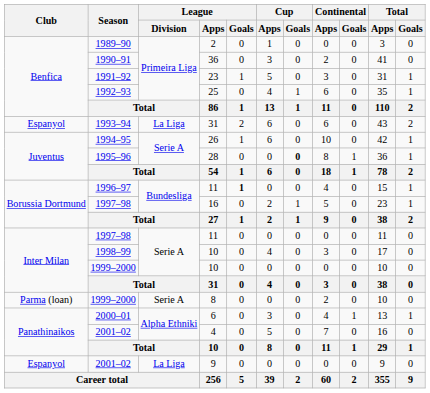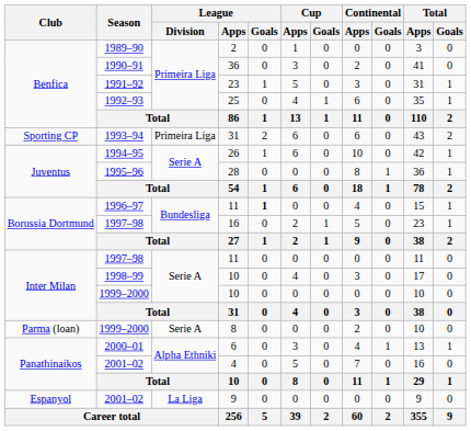1993–94 / 31 | Club: Espanyol -> Sporting CP
1993–94 / 31 | League / Division: La Liga -> Primeira Liga
28 | Cup / Goals: bold -> normal
